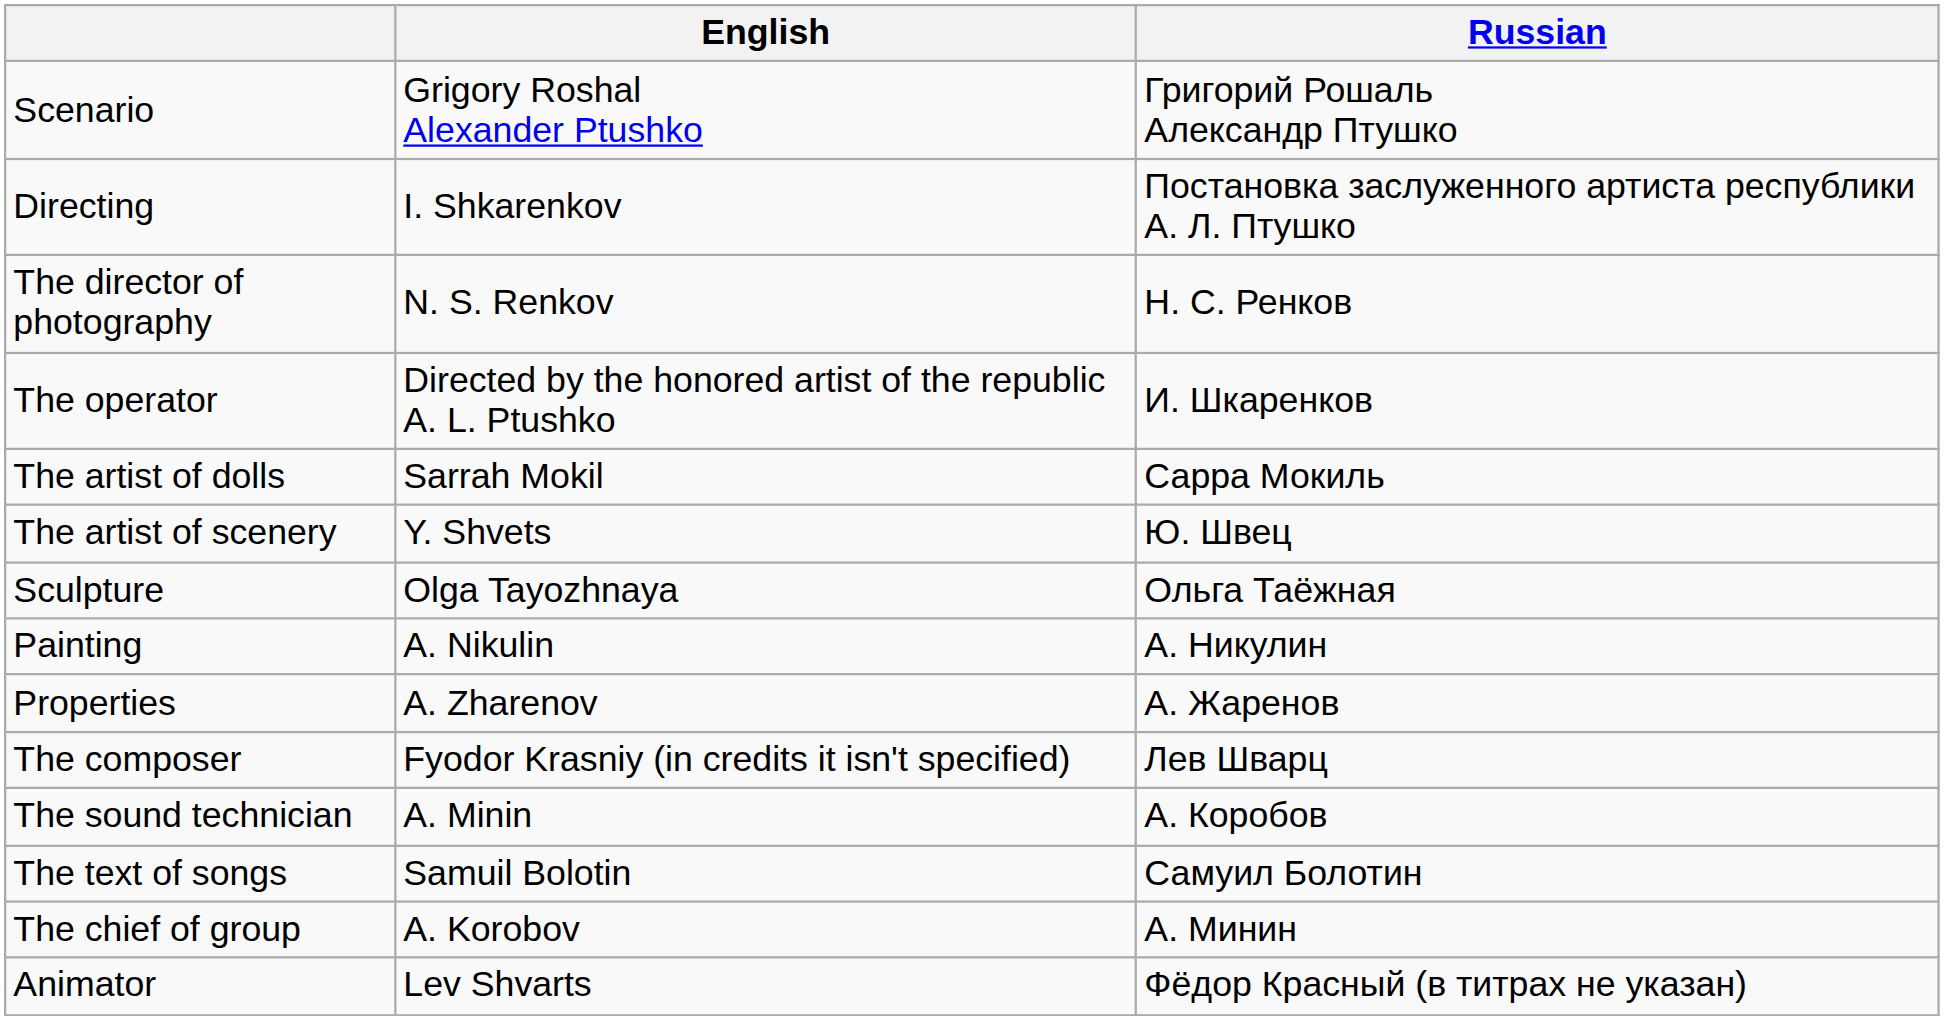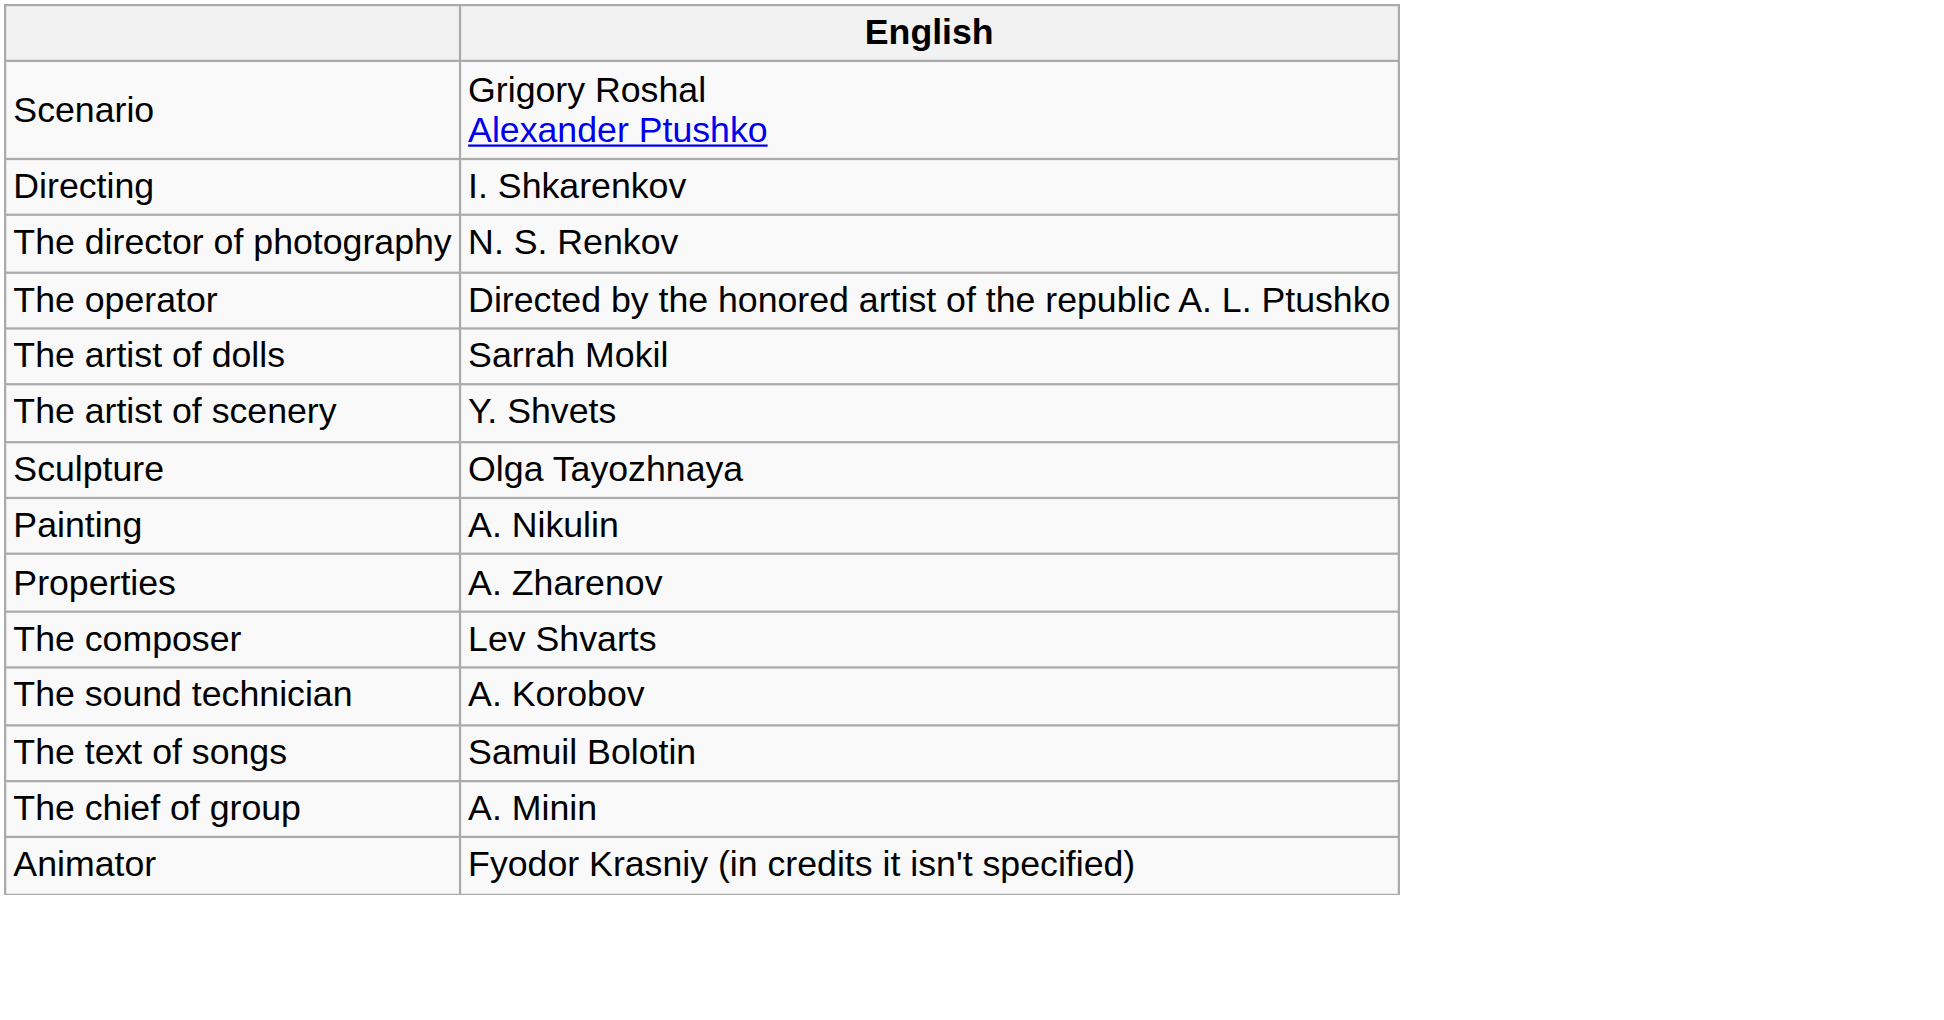- column: Russian | Григорий Рошаль Александр Птушко | Постановка заслуженного артиста республики А. Л. Птушко | Н. С. Ренков | И. Шкаренков | Сарра Мокиль | Ю. Швец | Ольга Таёжная | А. Никулин | А. Жаренов | Лев Шварц | А. Коробов | Самуил Болотин | А. Минин | Фёдор Красный (в титрах не указан)
The composer | English: Fyodor Krasniy (in credits it isn't specified) -> Lev Shvarts
The sound technician | English: A. Minin -> A. Korobov
The chief of group | English: A. Korobov -> A. Minin
Animator | English: Lev Shvarts -> Fyodor Krasniy (in credits it isn't specified)
